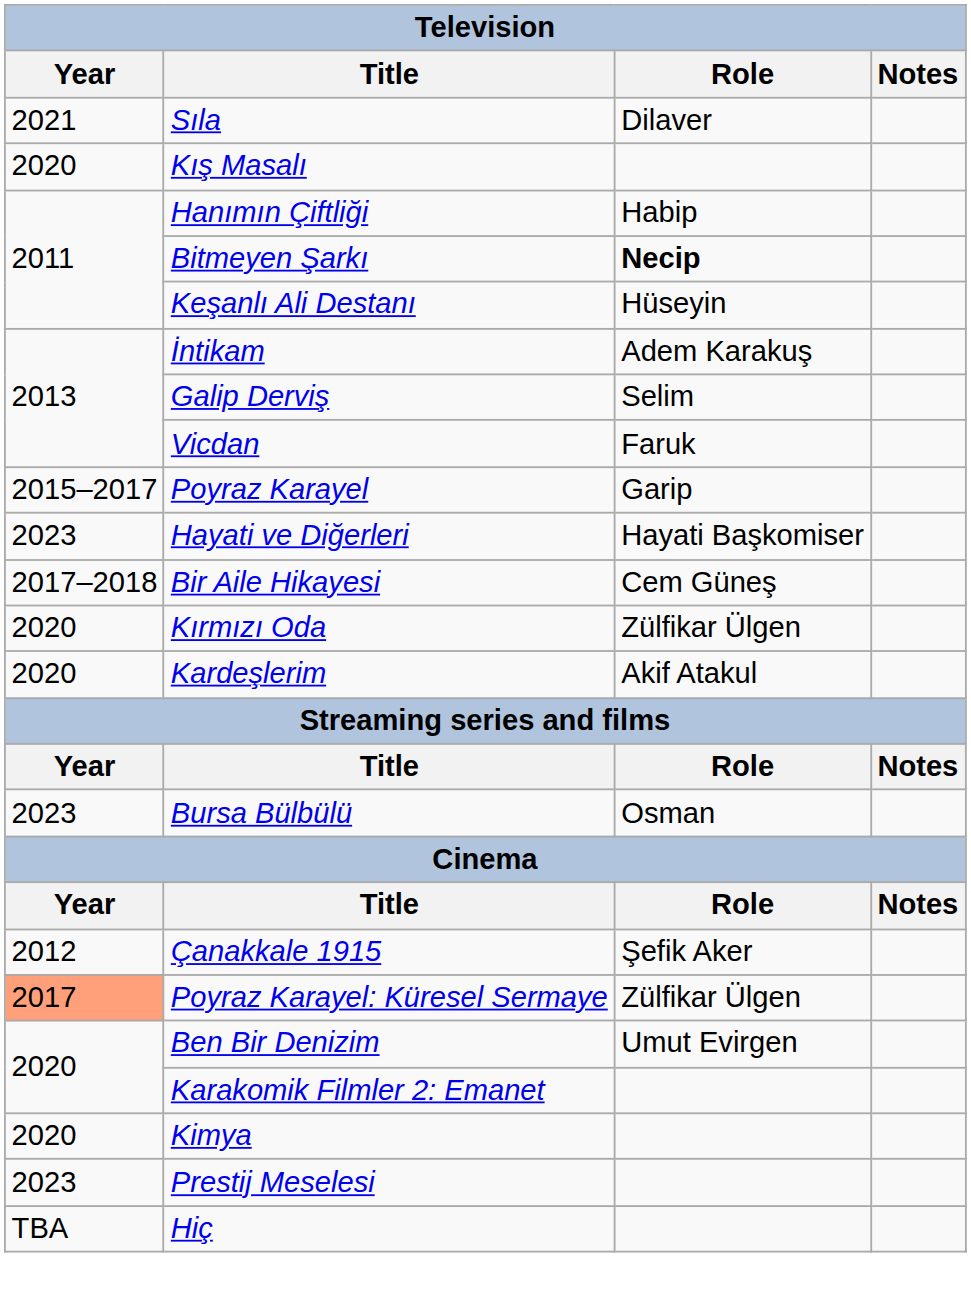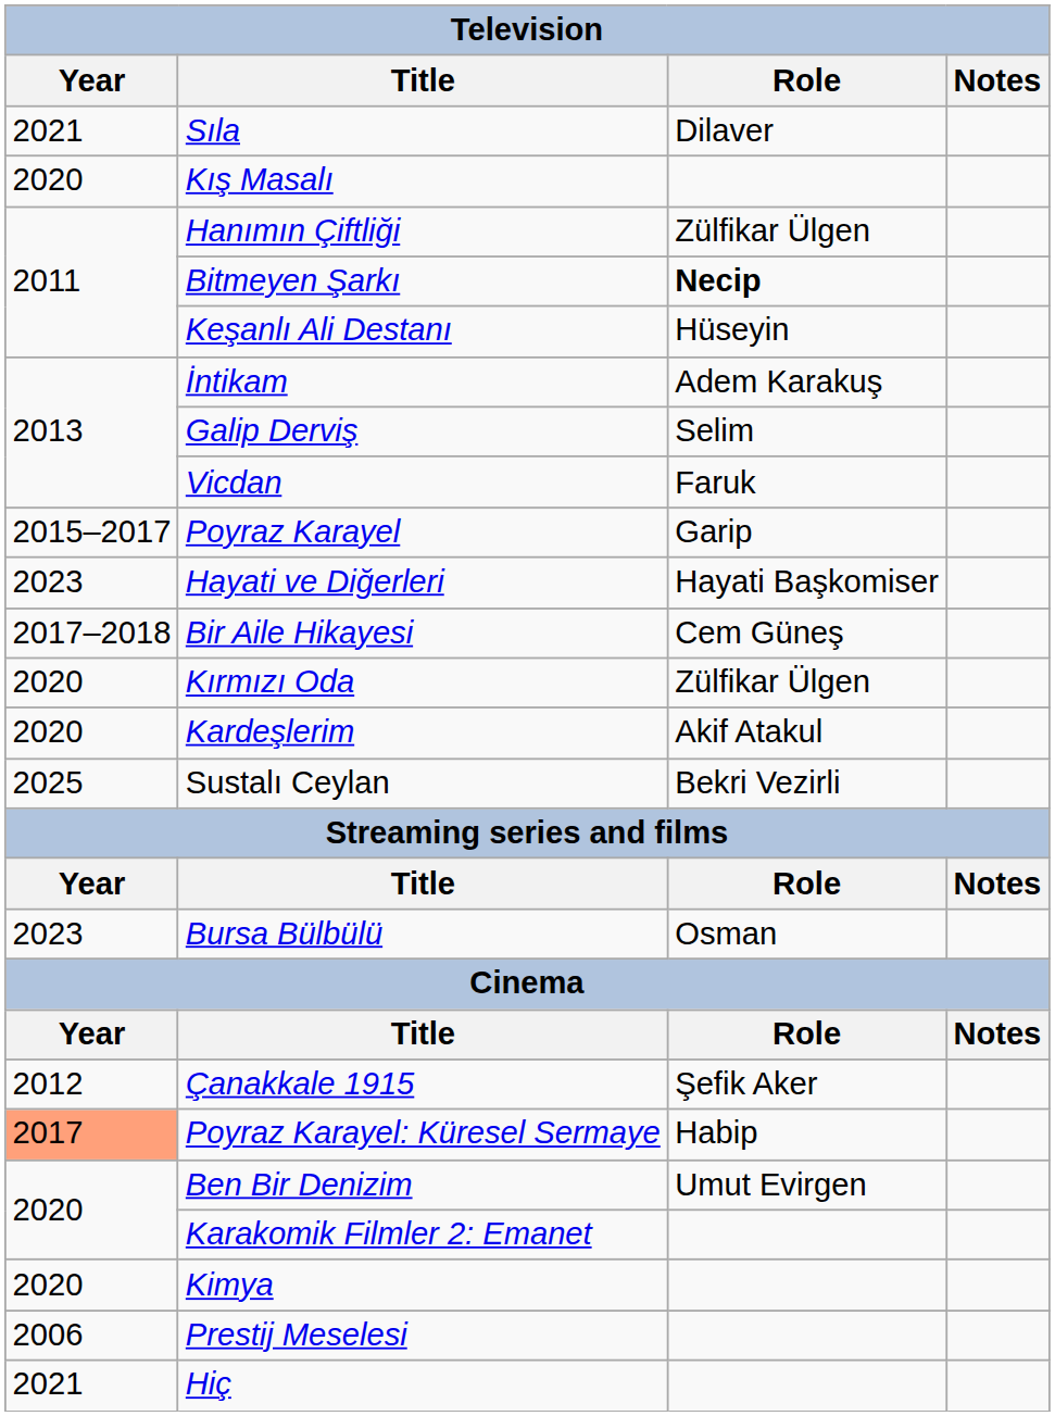Hanımın Çiftliği | Role: Habip -> Zülfikar Ülgen
+ row: 2025 | Sustalı Ceylan | Bekri Vezirli
Poyraz Karayel: Küresel Sermaye | Role: Zülfikar Ülgen -> Habip
Prestij Meselesi | Year: 2023 -> 2006
Hiç | Year: TBA -> 2021
